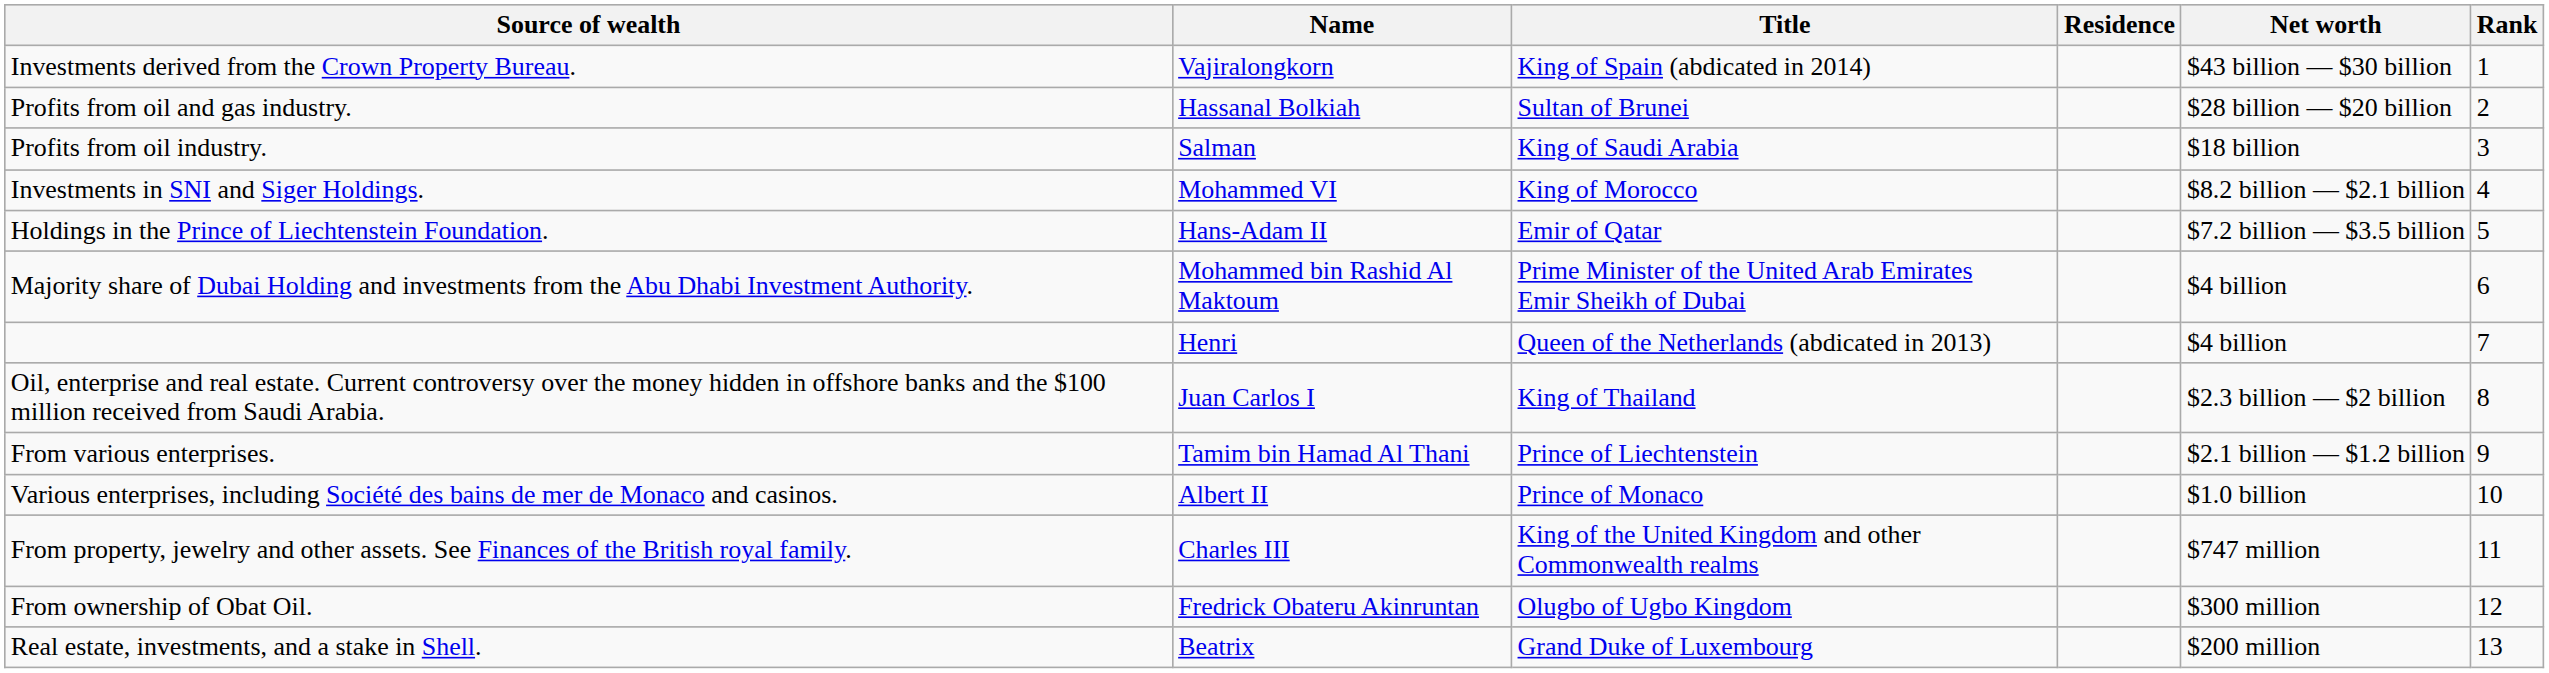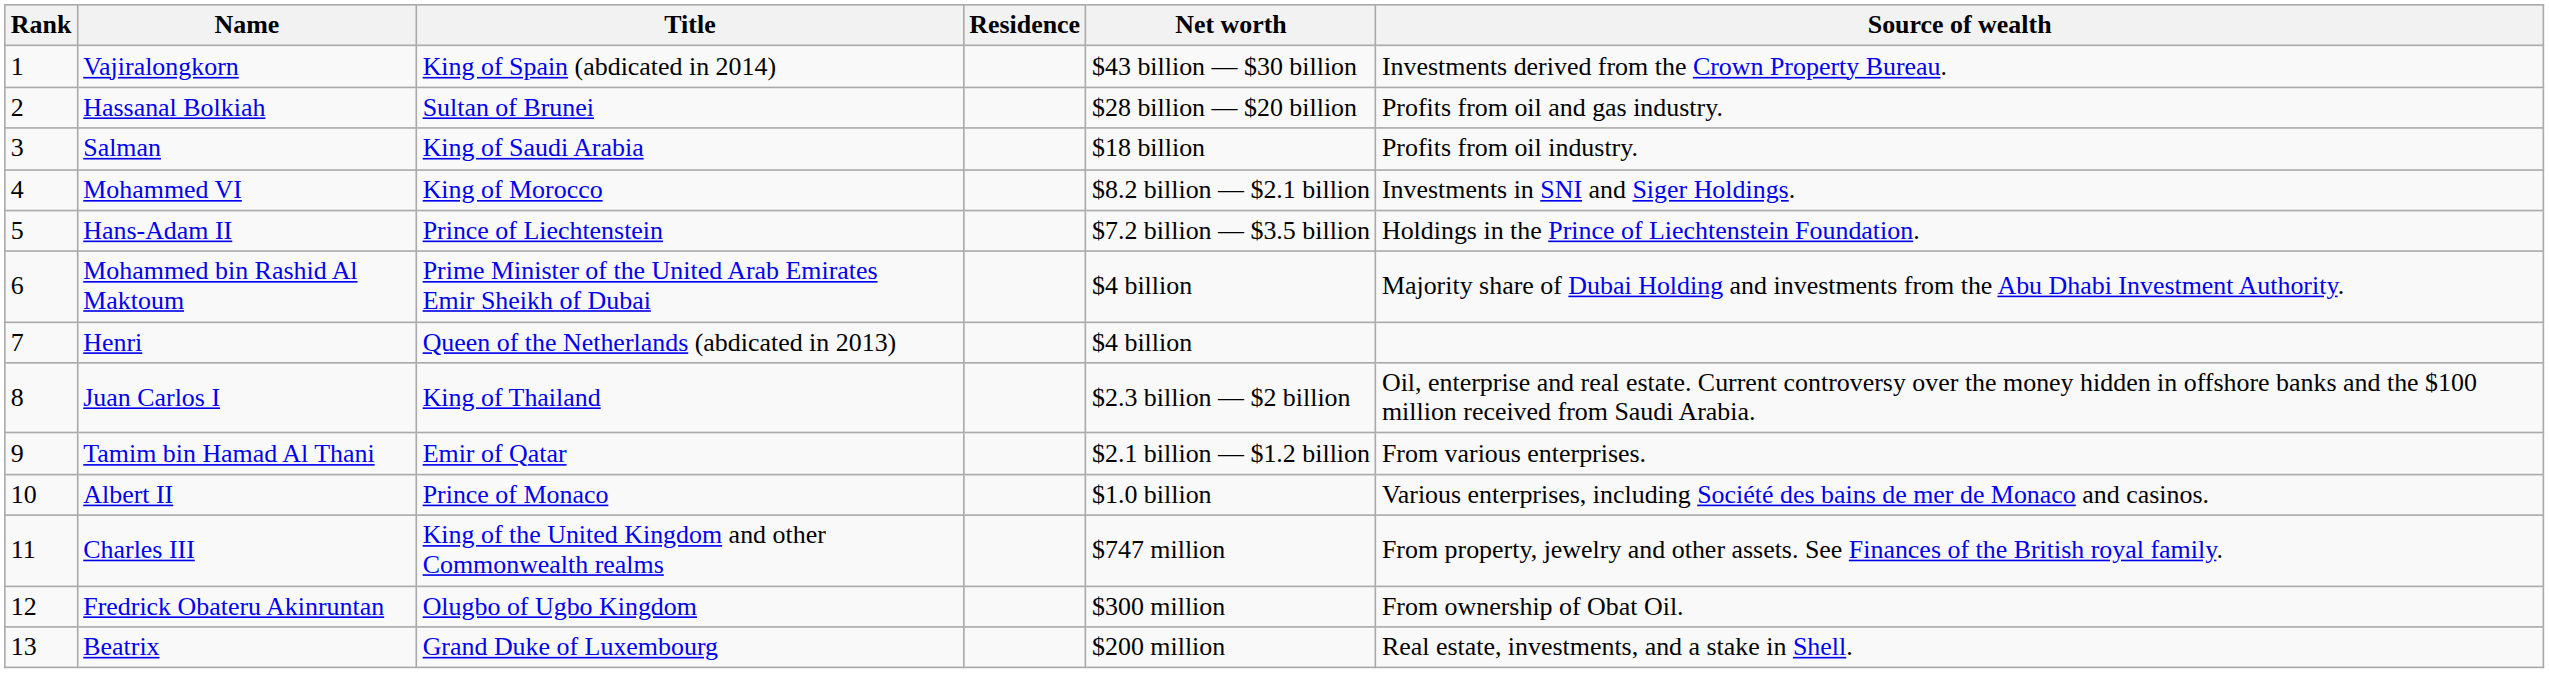columns swapped: Rank <-> Source of wealth
Hans-Adam II | Title: Emir of Qatar -> Prince of Liechtenstein
Tamim bin Hamad Al Thani | Title: Prince of Liechtenstein -> Emir of Qatar
